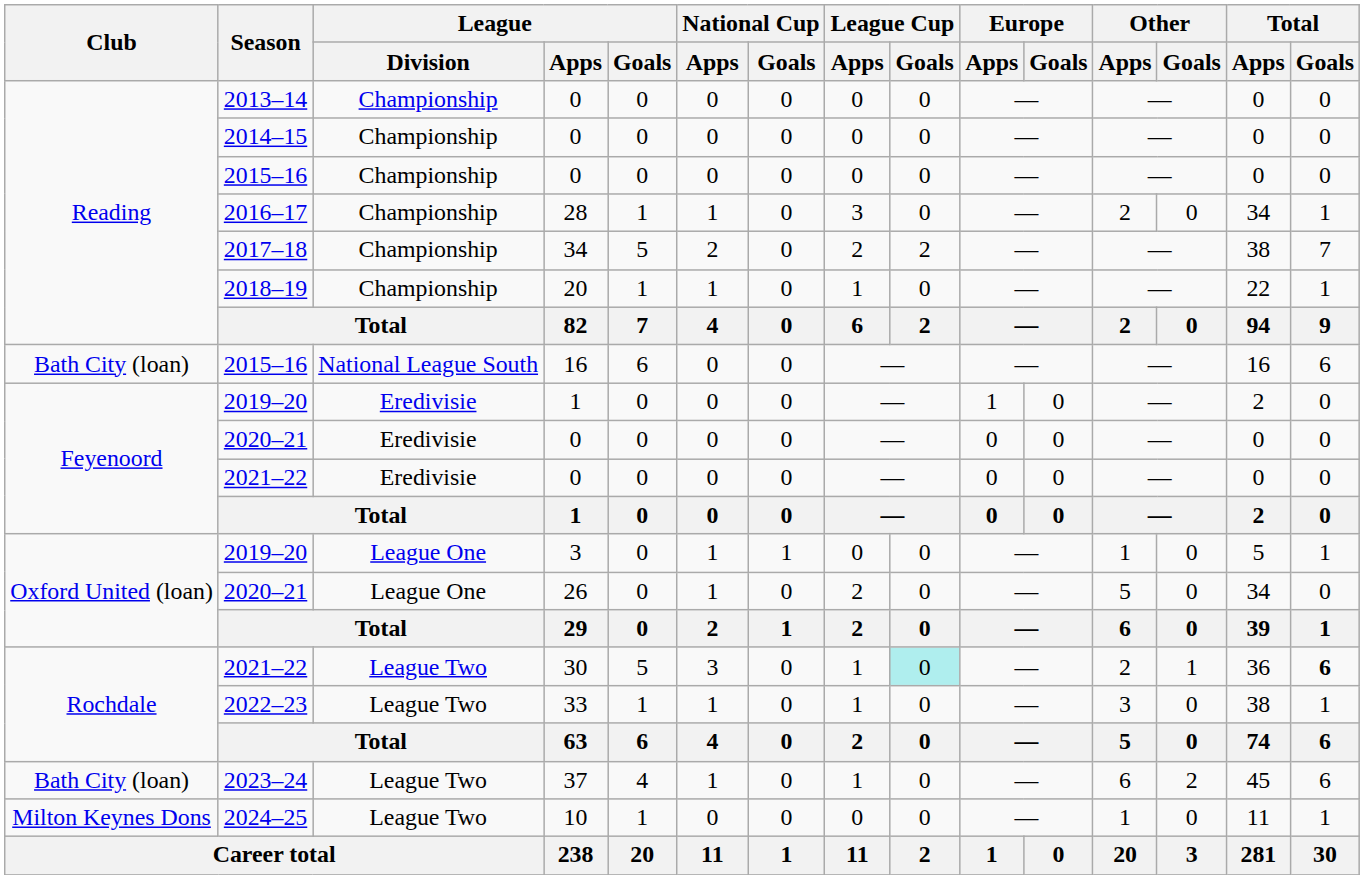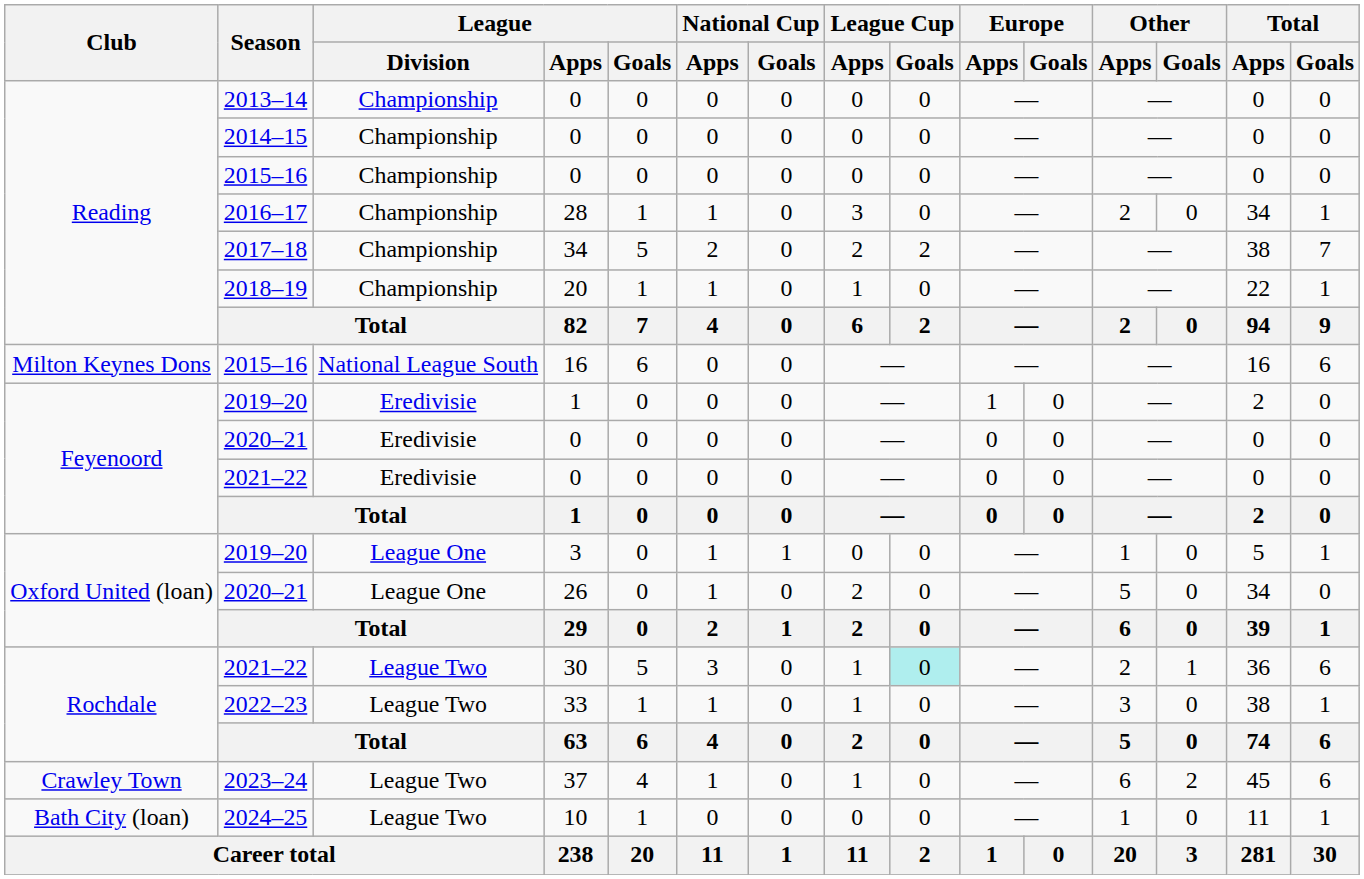2015–16 / 16 | Club: Bath City (loan) -> Milton Keynes Dons
2021–22 / 30 | Total / Goals: bold -> normal
2023–24 | Club: Bath City (loan) -> Crawley Town
2024–25 | Club: Milton Keynes Dons -> Bath City (loan)
